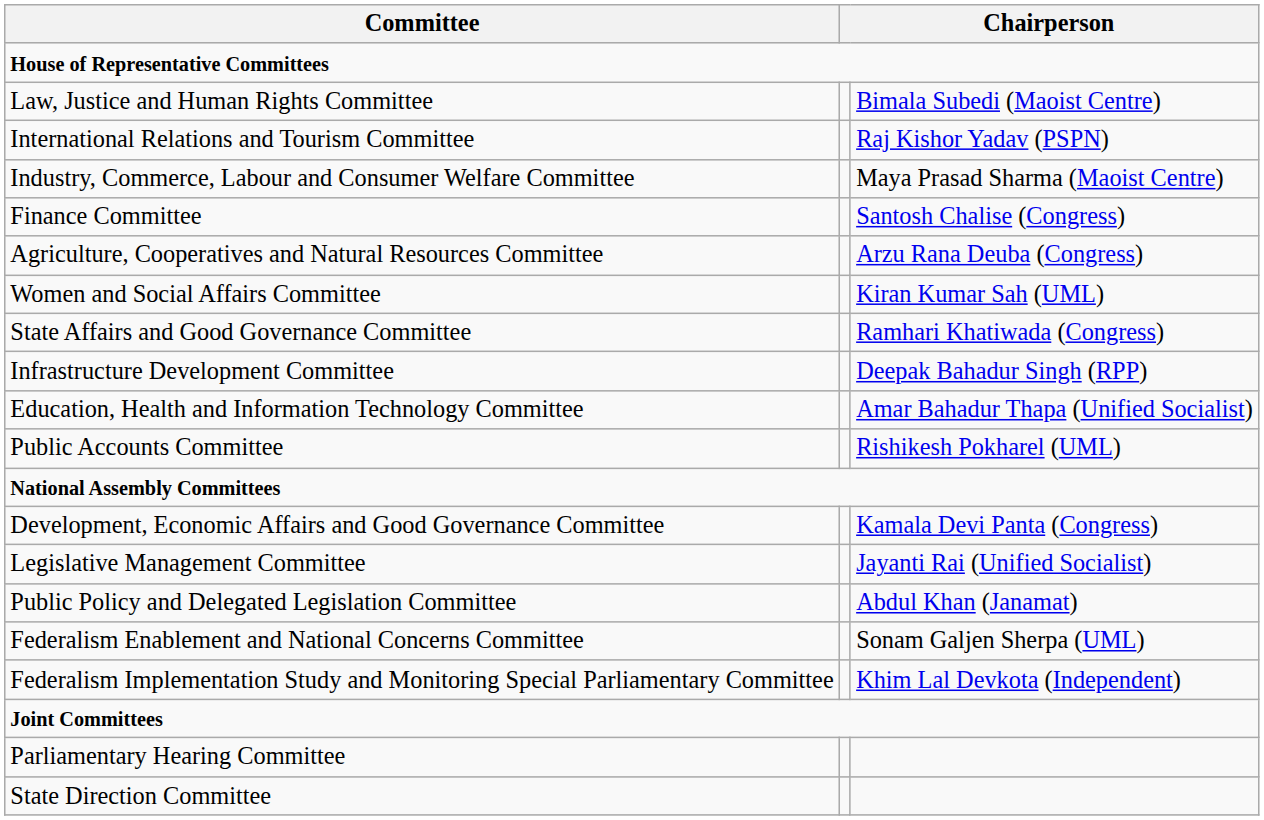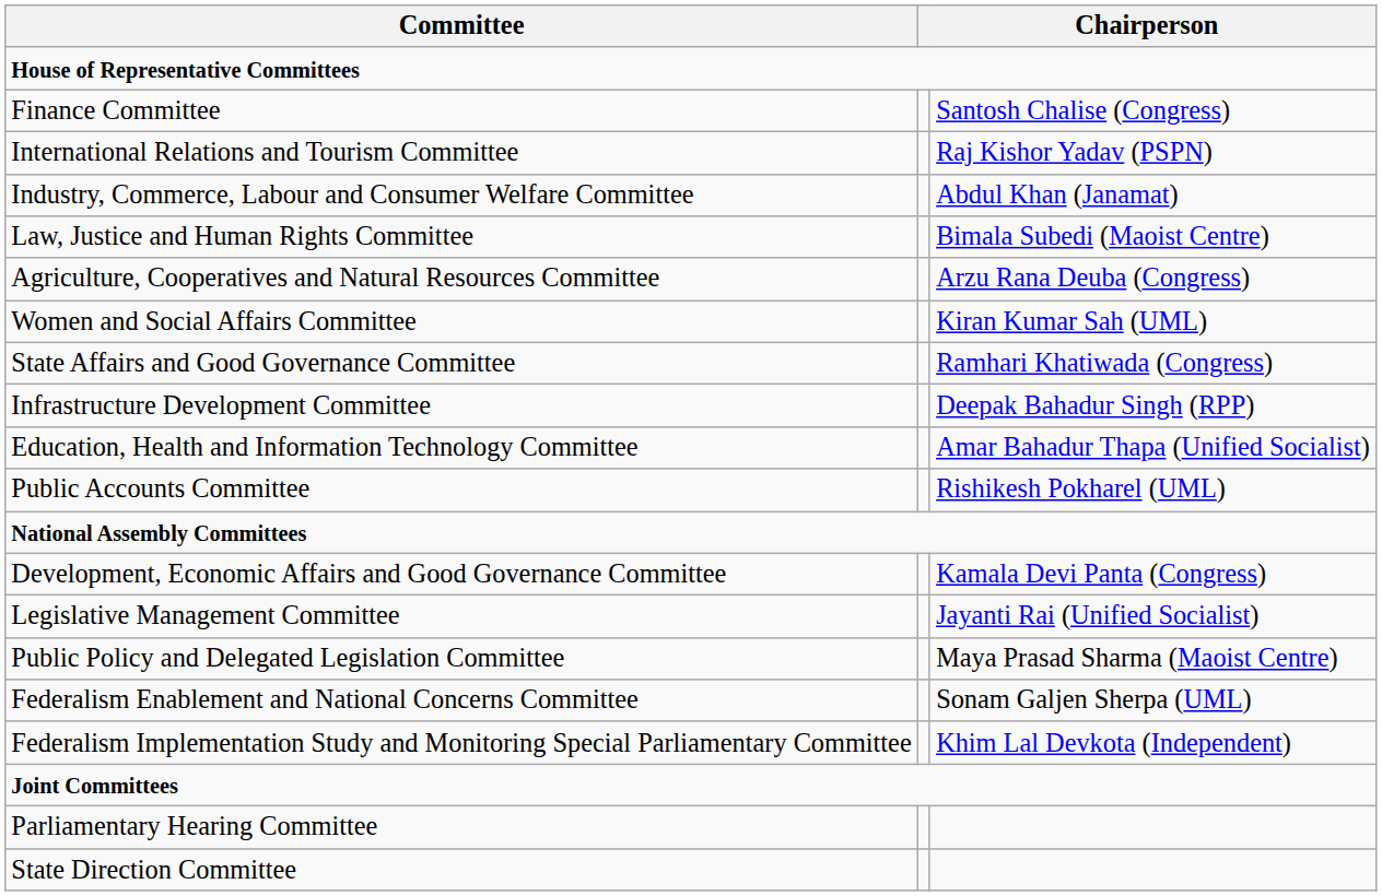rows swapped: Finance Committee <-> Law, Justice and Human Rights Committee
Industry, Commerce, Labour and Consumer Welfare Committee | column 3: Maya Prasad Sharma (Maoist Centre) -> Abdul Khan (Janamat)
Public Policy and Delegated Legislation Committee | column 3: Abdul Khan (Janamat) -> Maya Prasad Sharma (Maoist Centre)
